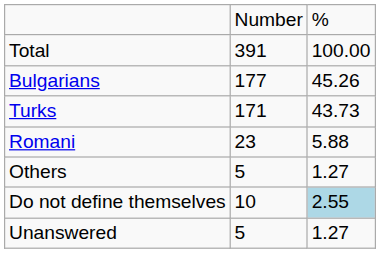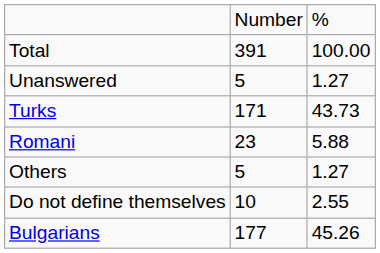rows swapped: Bulgarians <-> Unanswered
Do not define themselves | column 3: lightblue background -> no background
